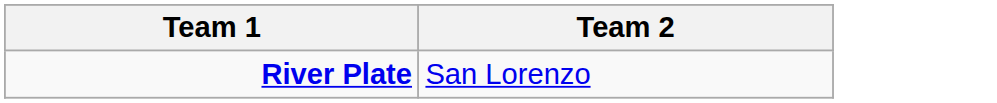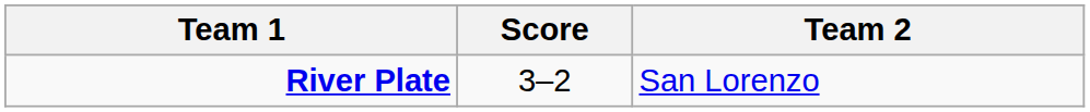+ column: Score | 3–2
